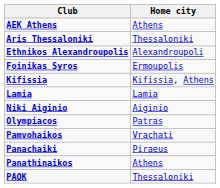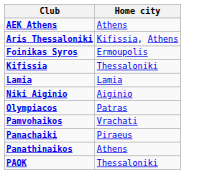Aris Thessaloniki | Home city: Thessaloniki -> Kifissia, Athens
- row: Ethnikos Alexandroupolis | Alexandroupoli
Kifissia | Home city: Kifissia, Athens -> Thessaloniki
